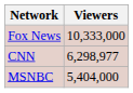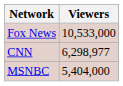Fox News | Viewers: 10,333,000 -> 10,533,000
